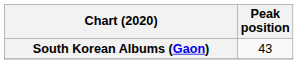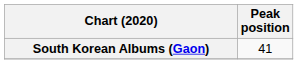South Korean Albums (Gaon) | Peak position: 43 -> 41
